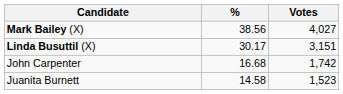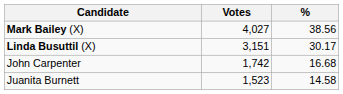columns swapped: Votes <-> %
